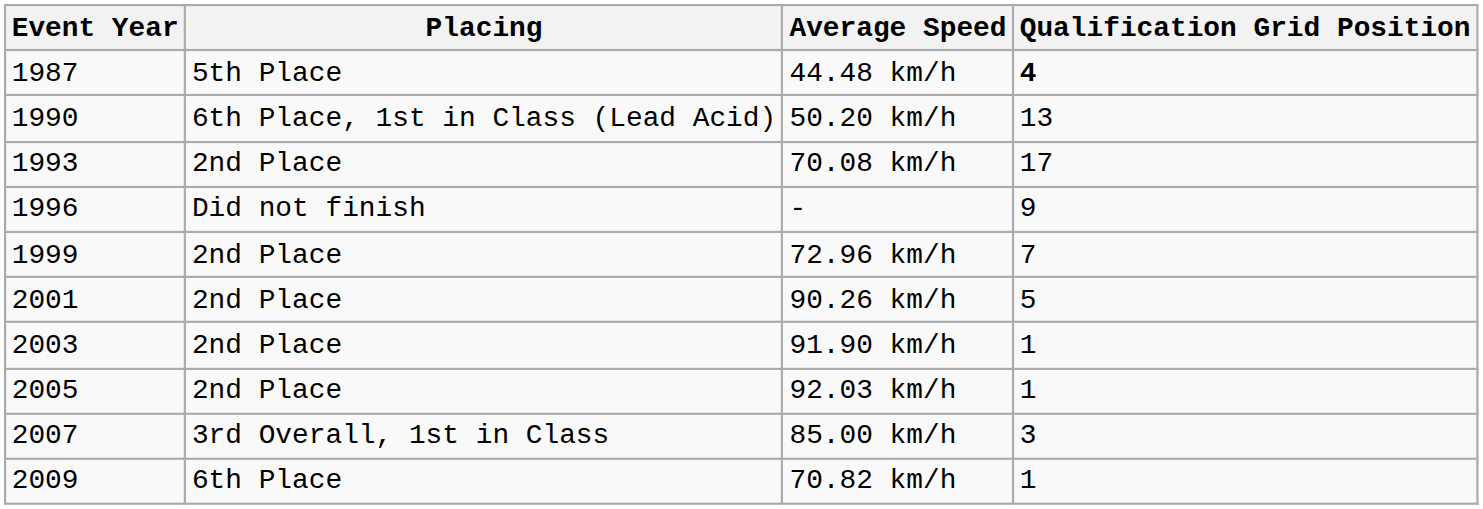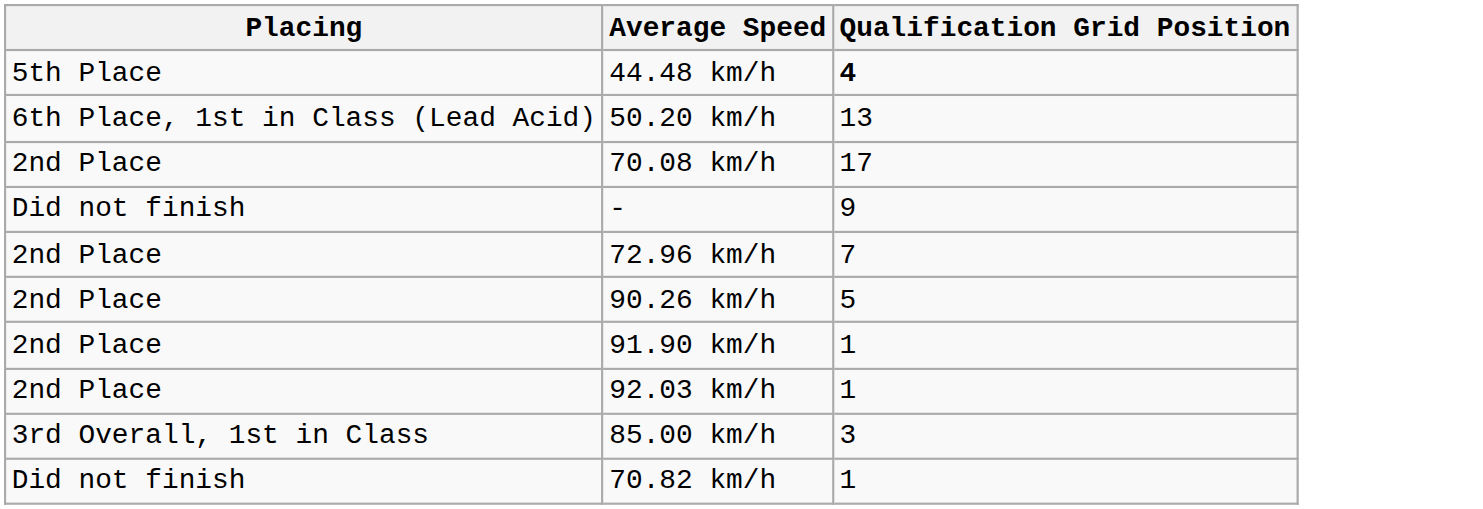- column: Event Year | 1987 | 1990 | 1993 | 1996 | 1999 | 2001 | 2003 | 2005 | 2007 | 2009
70.82 km/h | Placing: 6th Place -> Did not finish
